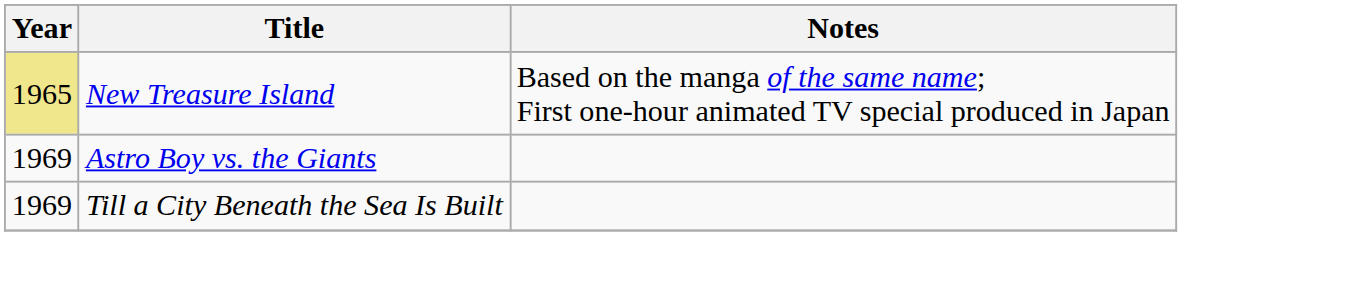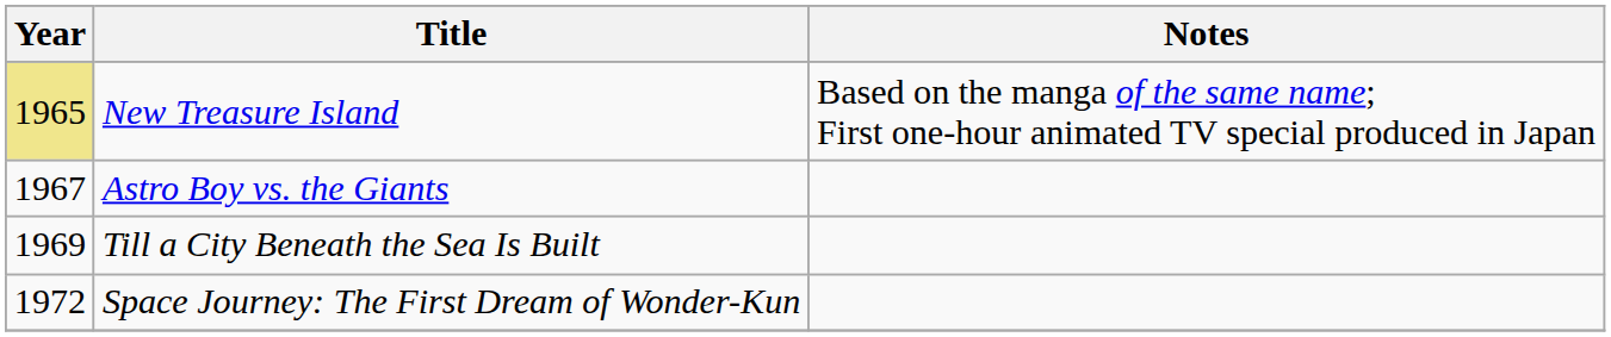Astro Boy vs. the Giants | Year: 1969 -> 1967
+ row: 1972 | Space Journey: The First Dream of Wonder-Kun
